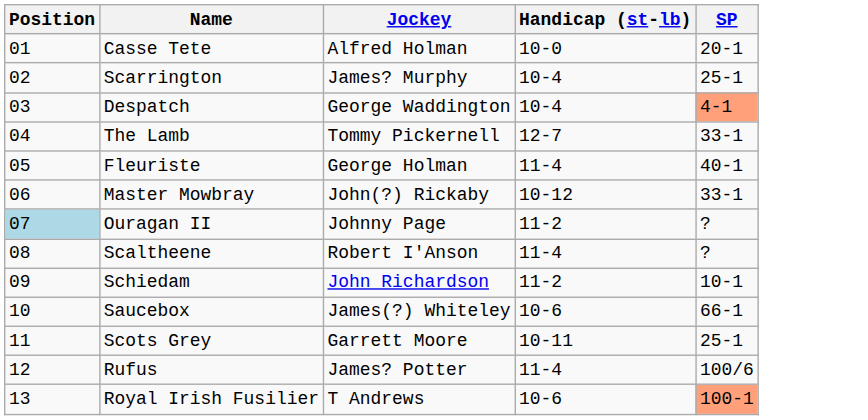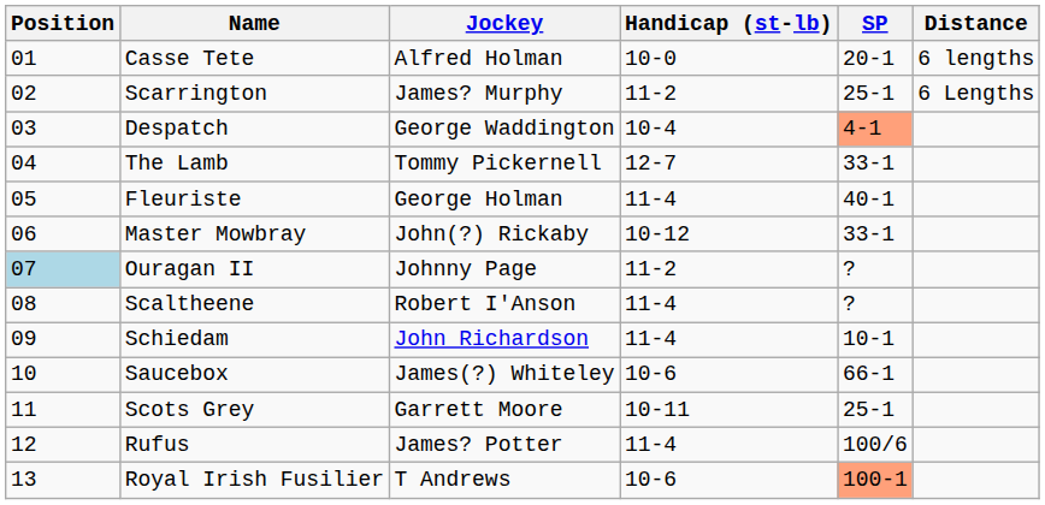+ column: Distance | 6 lengths | 6 Lengths
Scarrington | Handicap (st-lb): 10-4 -> 11-2
Schiedam | Handicap (st-lb): 11-2 -> 11-4
